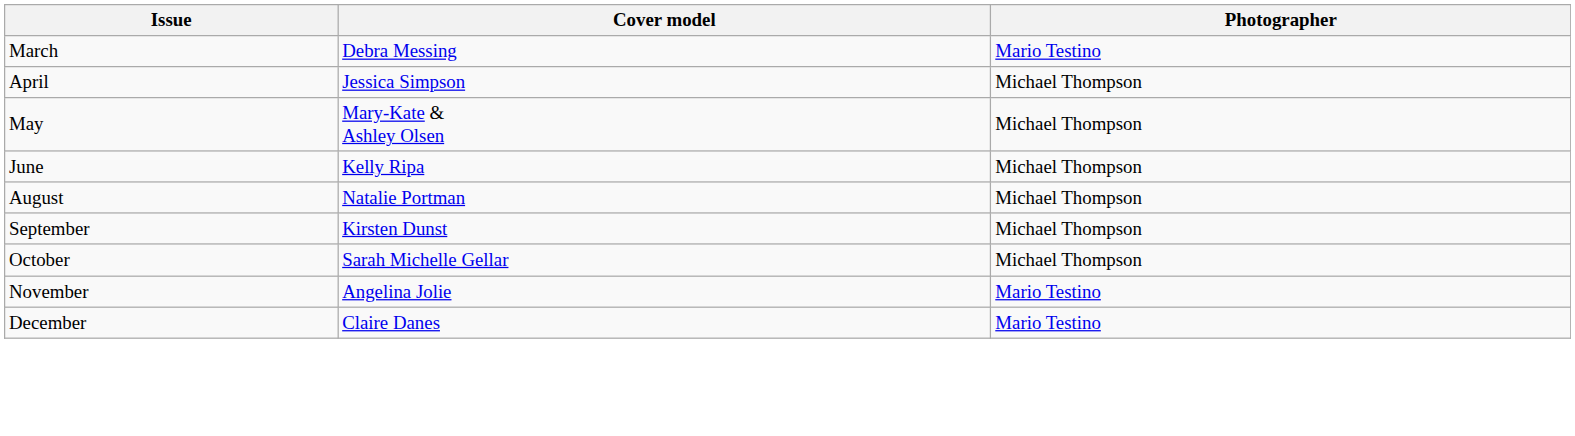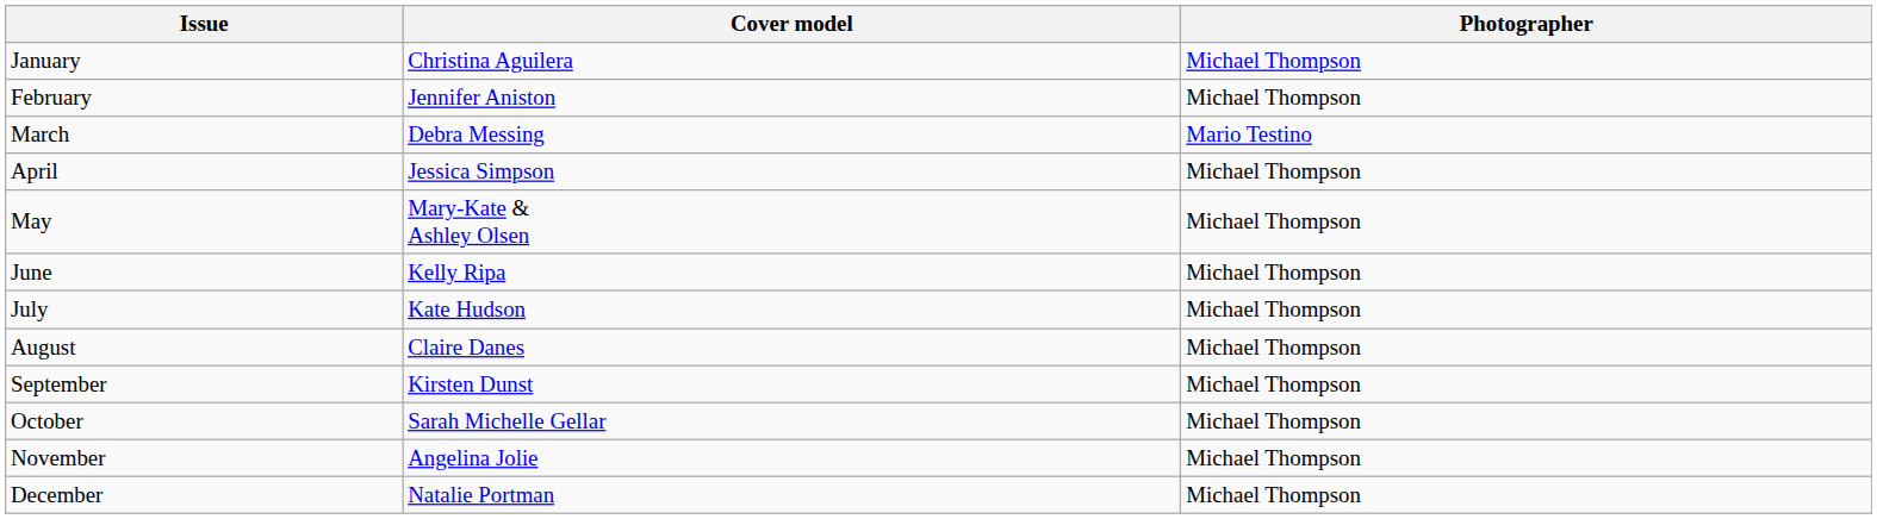+ row: January | Christina Aguilera | Michael Thompson
+ row: February | Jennifer Aniston | Michael Thompson
+ row: July | Kate Hudson | Michael Thompson
August | Cover model: Natalie Portman -> Claire Danes
November | Photographer: Mario Testino -> Michael Thompson
December | Cover model: Claire Danes -> Natalie Portman
December | Photographer: Mario Testino -> Michael Thompson
